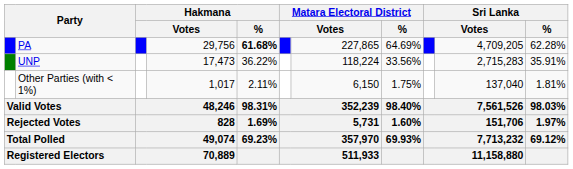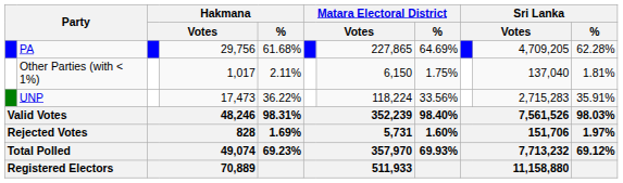PA | Hakmana / %: bold -> normal
rows swapped: UNP <-> Other Parties (with < 1%)
